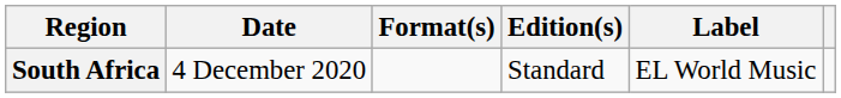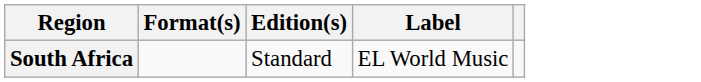- column: Date | 4 December 2020
